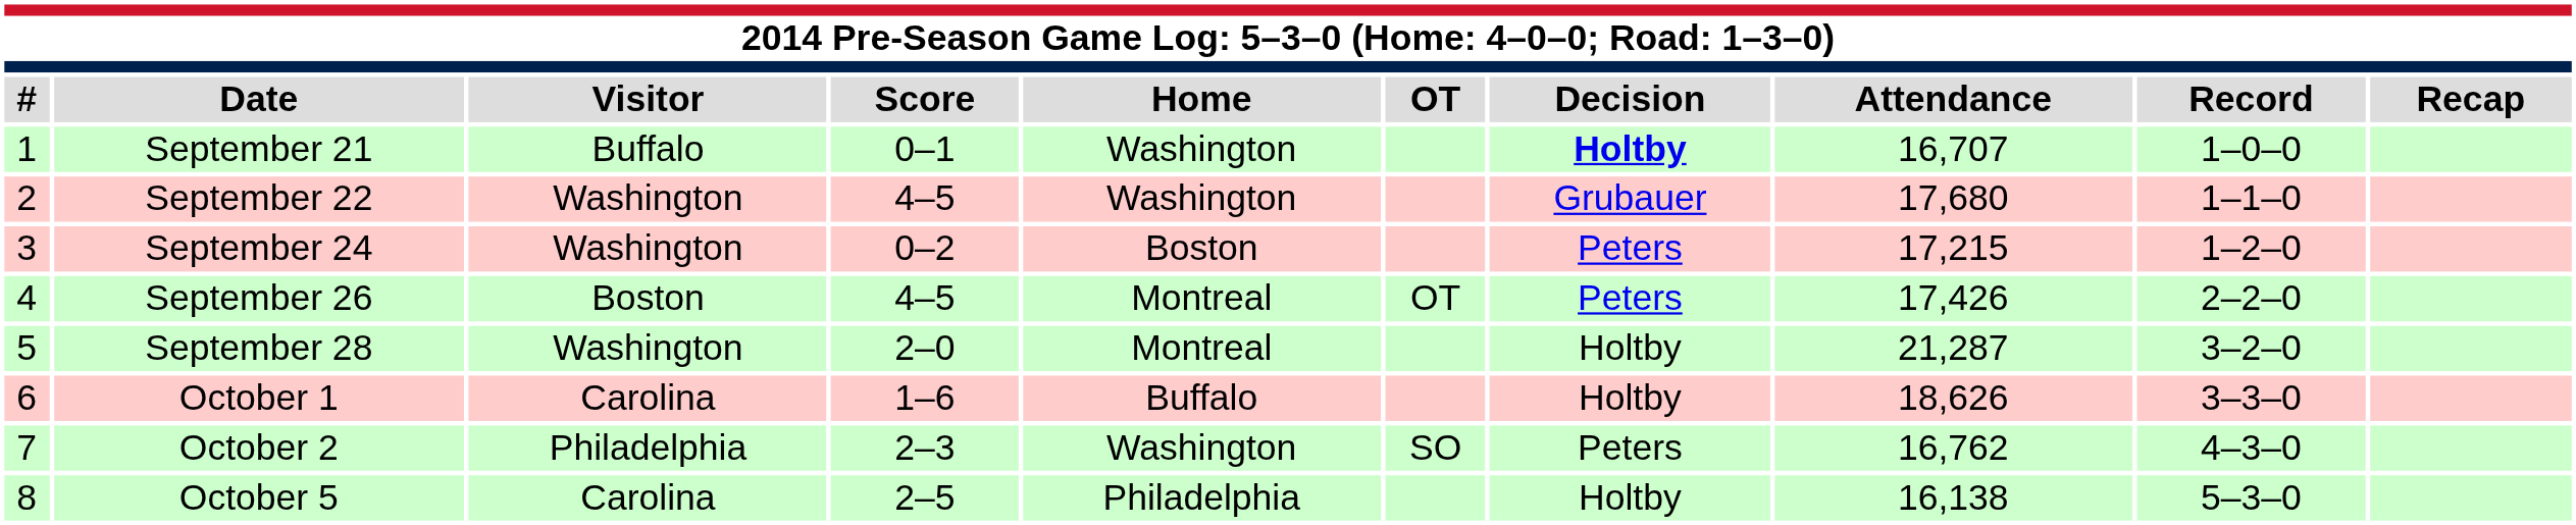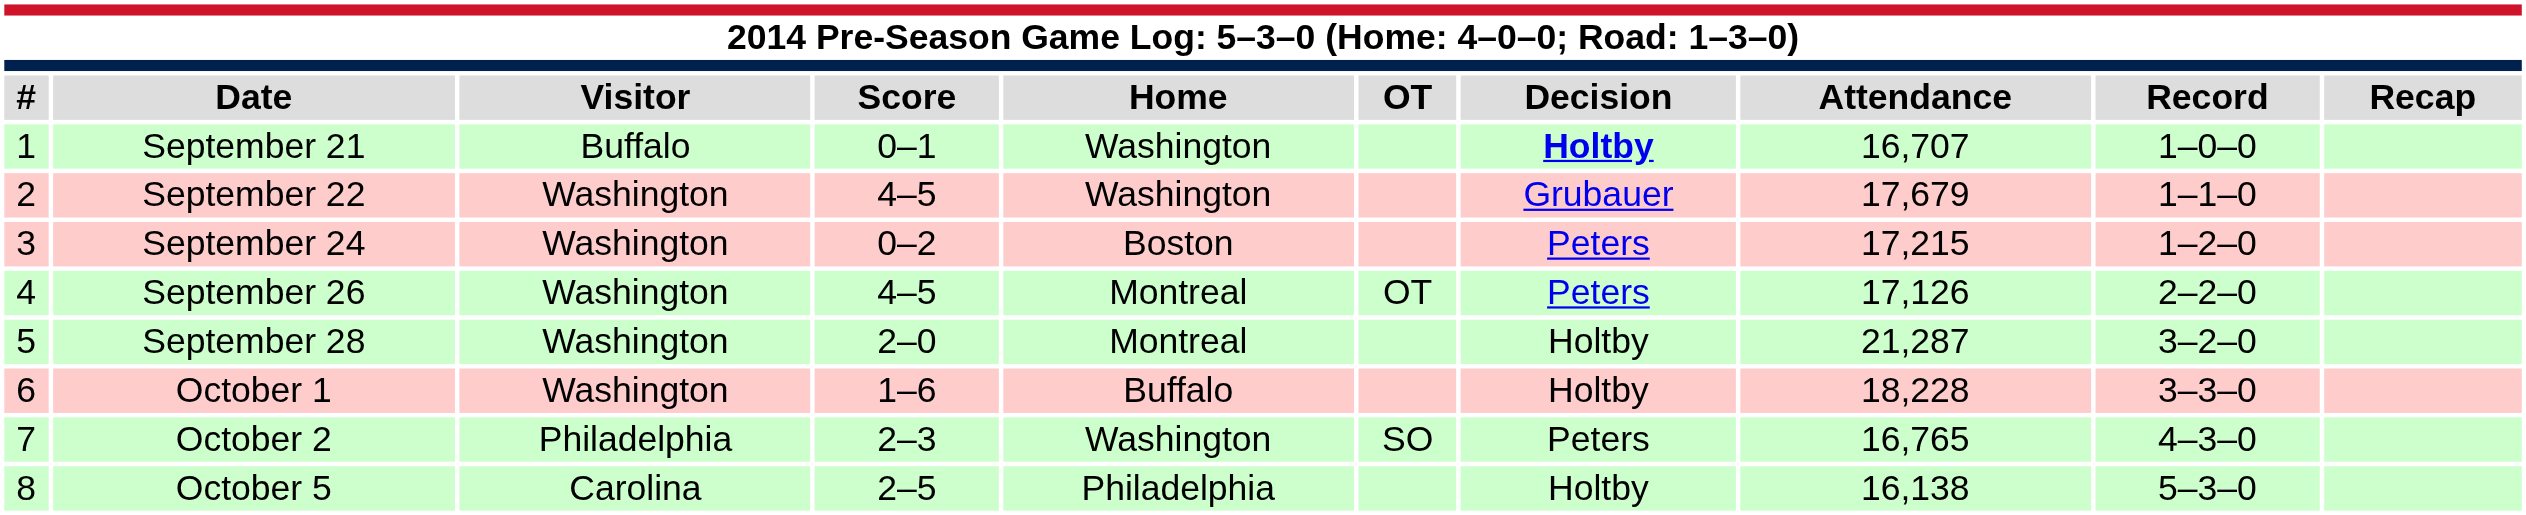September 22 | Attendance: 17,680 -> 17,679
September 26 | Visitor: Boston -> Washington
September 26 | Attendance: 17,426 -> 17,126
October 1 | Visitor: Carolina -> Washington
October 1 | Attendance: 18,626 -> 18,228
October 2 | Attendance: 16,762 -> 16,765
